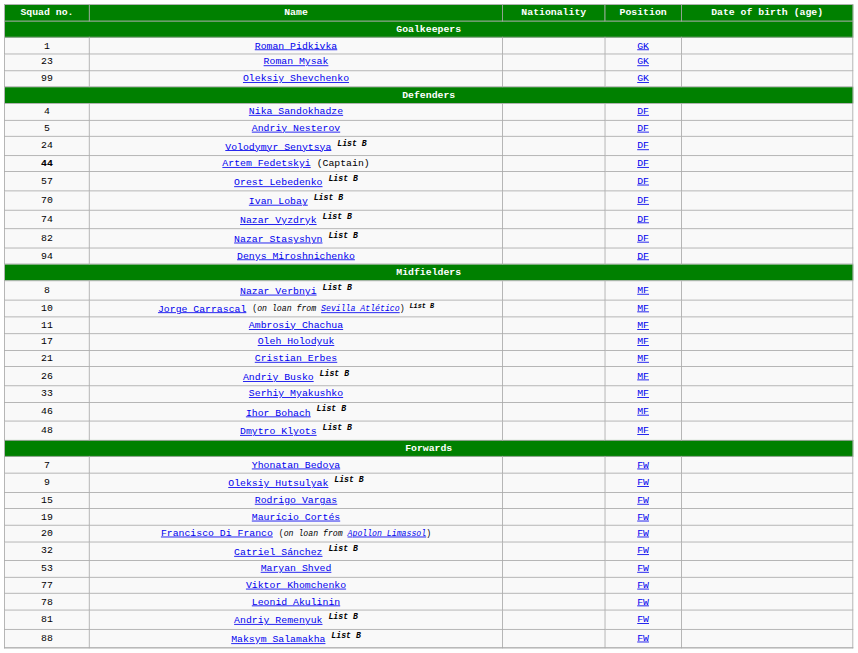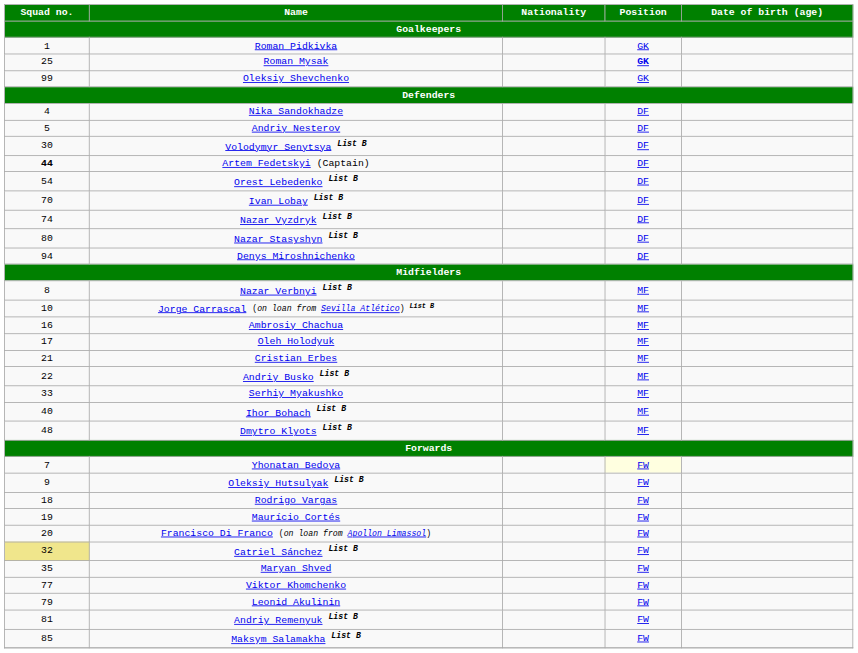Roman Mysak | Squad no. / Goalkeepers: 23 -> 25
Roman Mysak | Position / Goalkeepers: normal -> bold
Volodymyr Senytsya List B | Squad no. / Goalkeepers: 24 -> 30
Orest Lebedenko List B | Squad no. / Goalkeepers: 57 -> 54
Nazar Stasyshyn List B | Squad no. / Goalkeepers: 82 -> 80
Ambrosiy Chachua | Squad no. / Goalkeepers: 11 -> 16
Andriy Busko List B | Squad no. / Goalkeepers: 26 -> 22
Ihor Bohach List B | Squad no. / Goalkeepers: 46 -> 40
Yhonatan Bedoya | Position / Goalkeepers: no background -> lightyellow background
Rodrigo Vargas | Squad no. / Goalkeepers: 15 -> 18
Catriel Sánchez List B | Squad no. / Goalkeepers: no background -> khaki background
Maryan Shved | Squad no. / Goalkeepers: 53 -> 35
Leonid Akulinin | Squad no. / Goalkeepers: 78 -> 79
Maksym Salamakha List B | Squad no. / Goalkeepers: 88 -> 85
